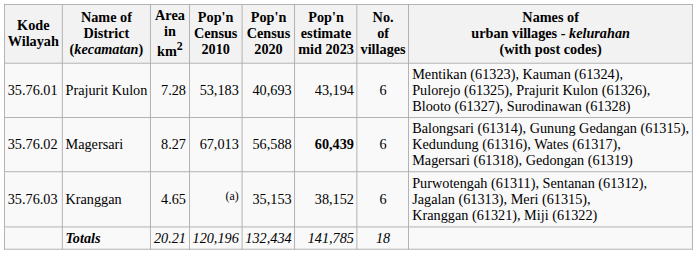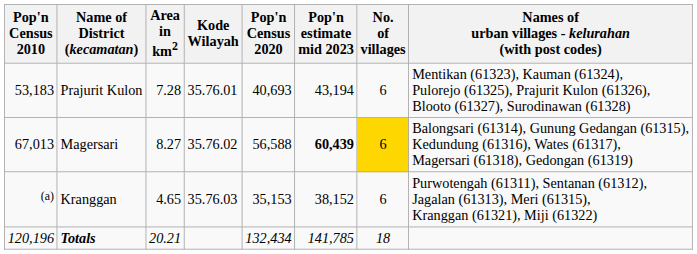columns swapped: Kode Wilayah <-> Pop'n Census 2010
Magersari | No. of villages: no background -> gold background
